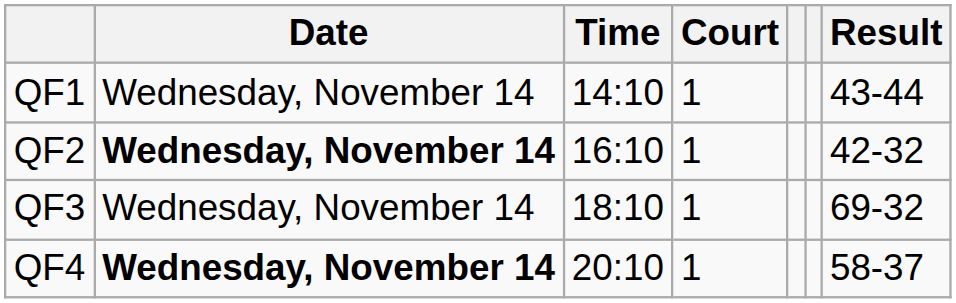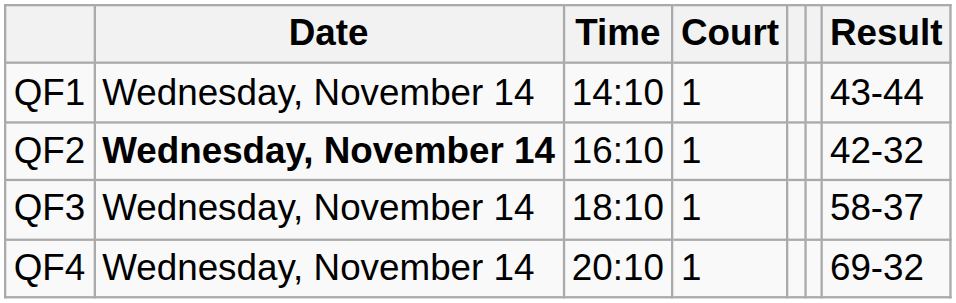QF3 | Result: 69-32 -> 58-37
QF4 | Date: bold -> normal
QF4 | Result: 58-37 -> 69-32
